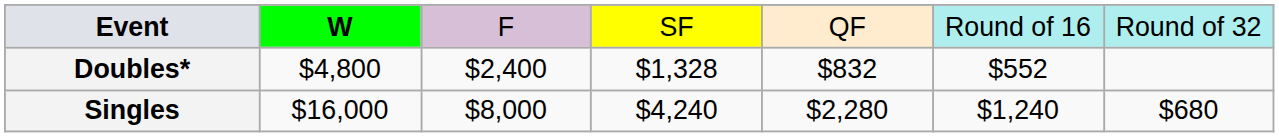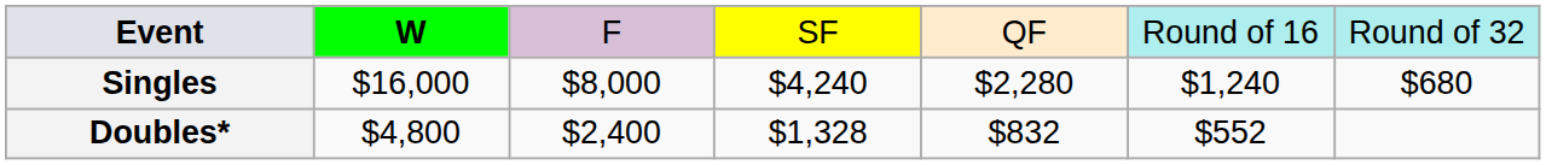rows swapped: Singles <-> Doubles*
